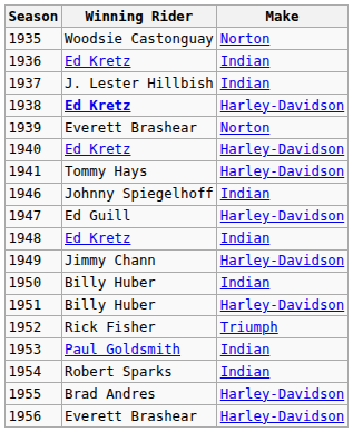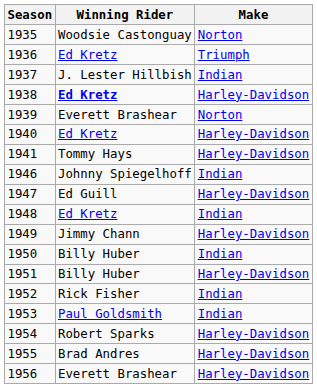1936 | Make: Indian -> Triumph
1952 | Make: Triumph -> Indian
1954 | Make: Indian -> Harley-Davidson
